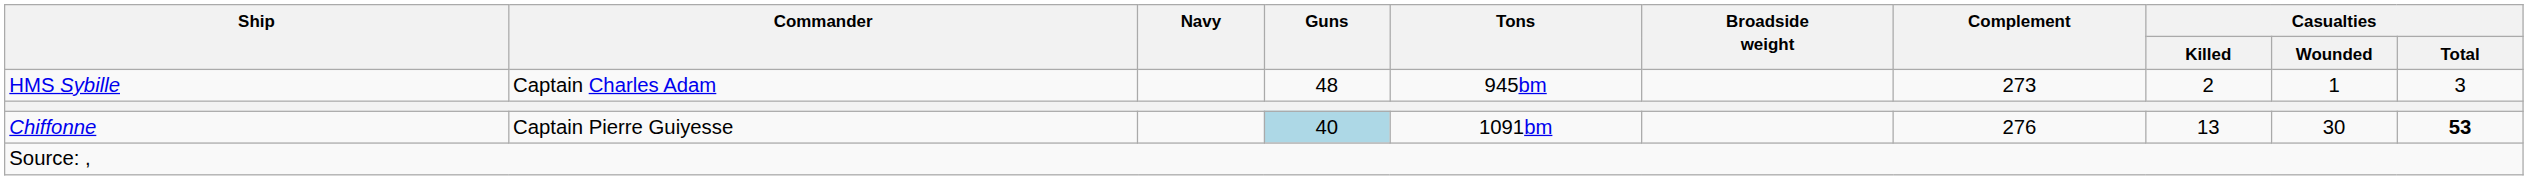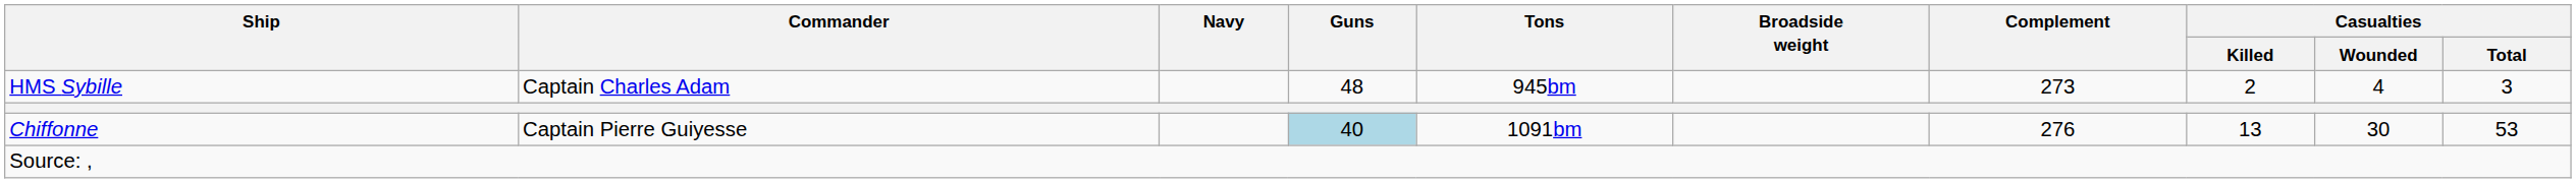HMS Sybille | Casualties / Wounded: 1 -> 4
Chiffonne | Casualties / Total: bold -> normal
